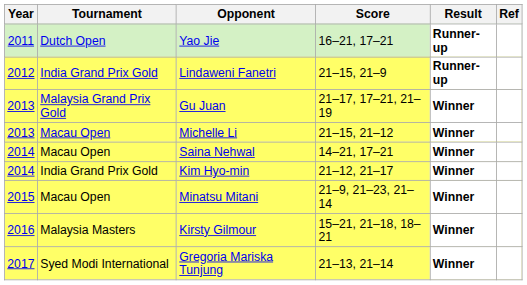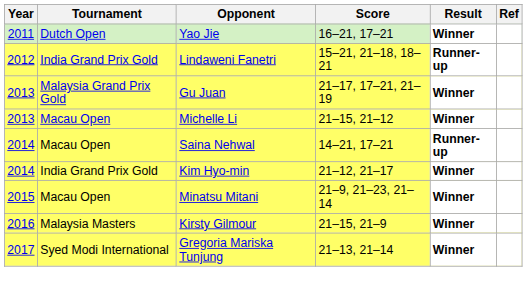Yao Jie | Result: Runner-up -> Winner
Lindaweni Fanetri | Score: 21–15, 21–9 -> 15–21, 21–18, 18–21
Saina Nehwal | Result: Winner -> Runner-up
Kirsty Gilmour | Score: 15–21, 21–18, 18–21 -> 21–15, 21–9
